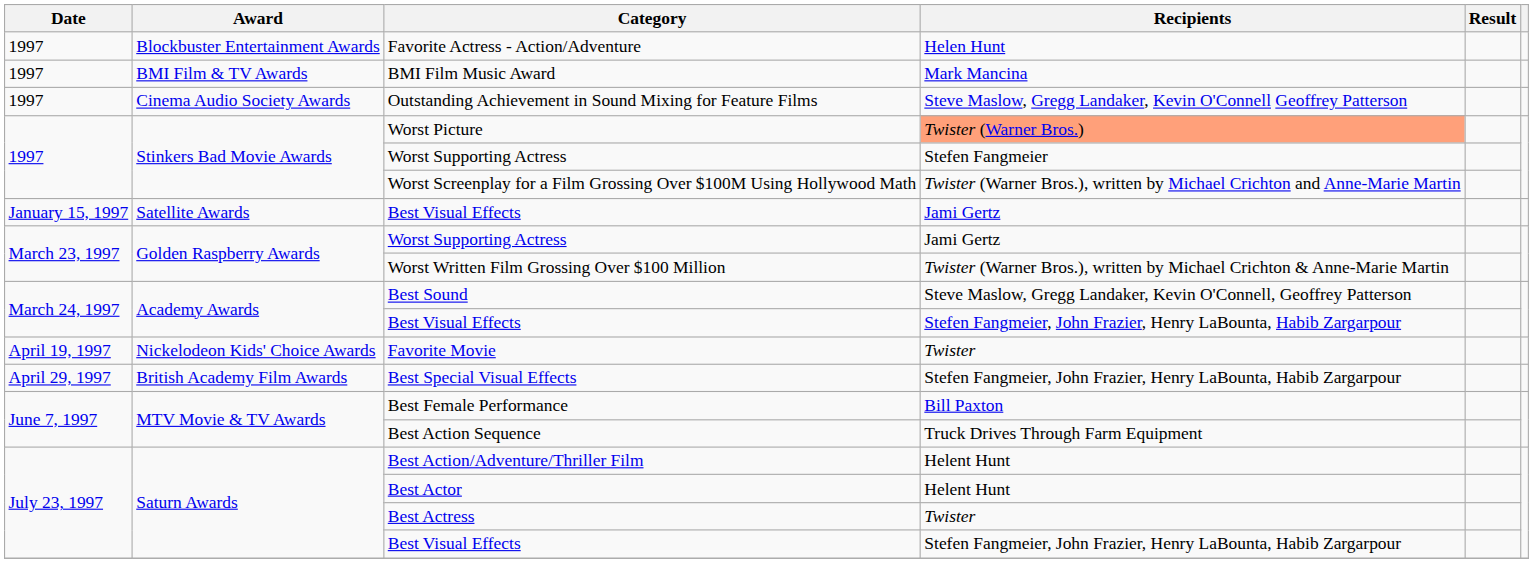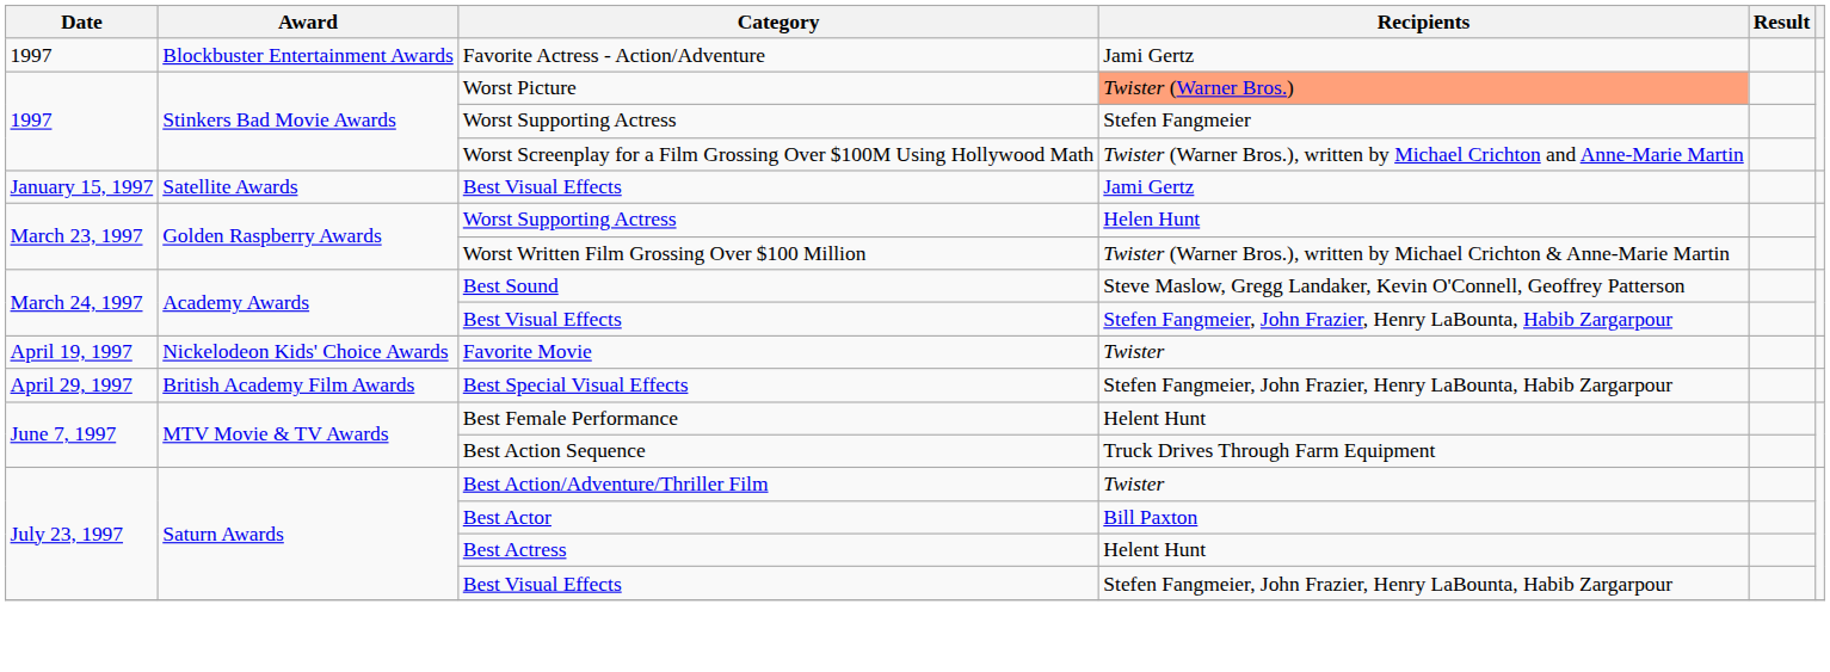Favorite Actress - Action/Adventure | Recipients: Helen Hunt -> Jami Gertz
- row: 1997 | BMI Film & TV Awards | BMI Film Music Award | Mark Mancina
- row: 1997 | Cinema Audio Society Awards | Outstanding Achievement in Sound Mixing for Feature Films | Steve Maslow, Gregg Landaker, Kevin O'Connell Geoffrey Patterson
Golden Raspberry Awards / Worst Supporting Actress | Recipients: Jami Gertz -> Helen Hunt
Best Female Performance | Recipients: Bill Paxton -> Helent Hunt
Best Action/Adventure/Thriller Film | Recipients: Helent Hunt -> Twister
Best Actor | Recipients: Helent Hunt -> Bill Paxton
Best Actress | Recipients: Twister -> Helent Hunt
